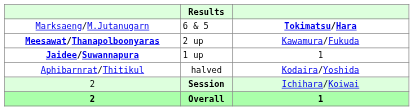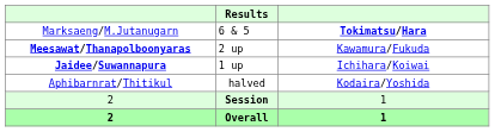Jaidee/Suwannapura | column 3: 1 -> Ichihara/Koiwai
2 / Session | column 3: Ichihara/Koiwai -> 1
